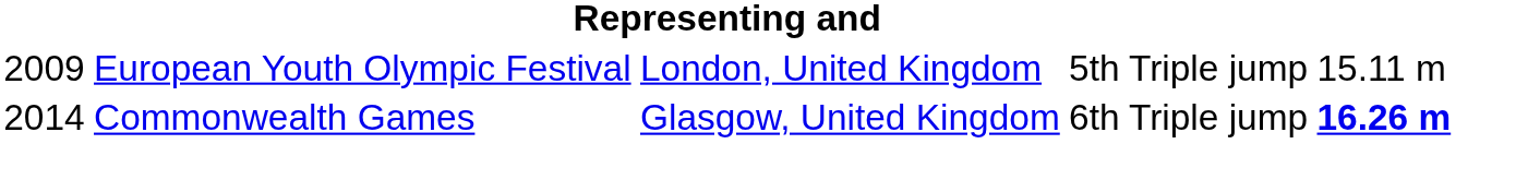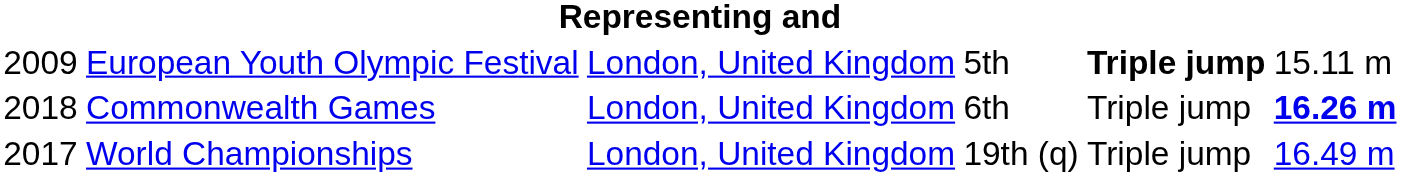European Youth Olympic Festival | column 5: normal -> bold
Commonwealth Games | column 1: 2014 -> 2018
Commonwealth Games | column 3: Glasgow, United Kingdom -> London, United Kingdom
+ row: 2017 | World Championships | London, United Kingdom | 19th (q) | Triple jump | 16.49 m
